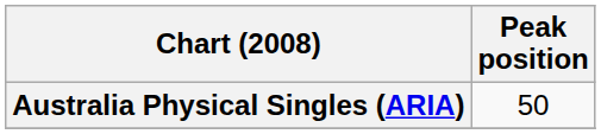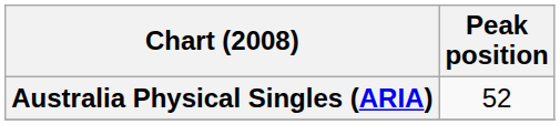Australia Physical Singles (ARIA) | Peak position: 50 -> 52
